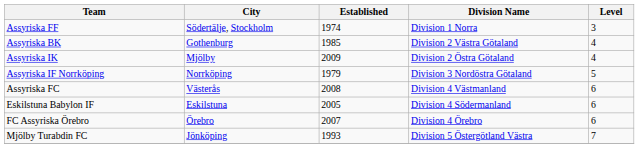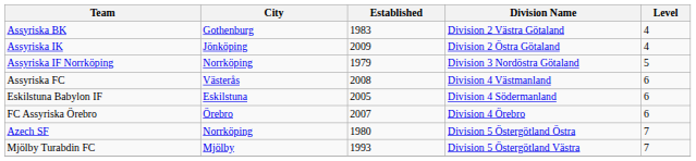- row: Assyriska FF | Södertälje, Stockholm | 1974 | Division 1 Norra | 3
Assyriska BK | Established: 1985 -> 1983
Assyriska IK | City: Mjölby -> Jönköping
+ row: Azech SF | Norrköping | 1980 | Division 5 Östergötland Östra | 7
Mjölby Turabdin FC | City: Jönköping -> Mjölby
